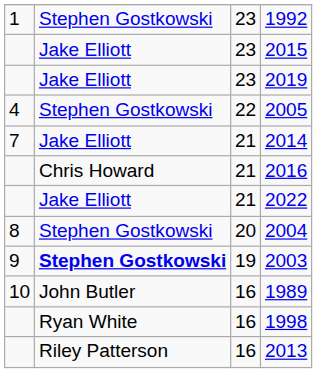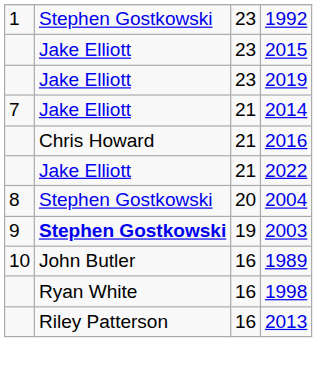- row: 4 | Stephen Gostkowski | 22 | 2005
